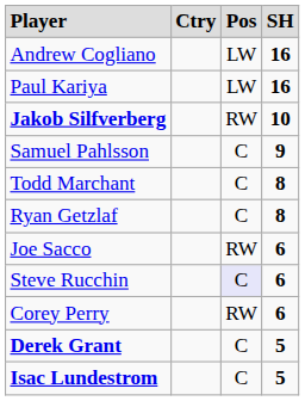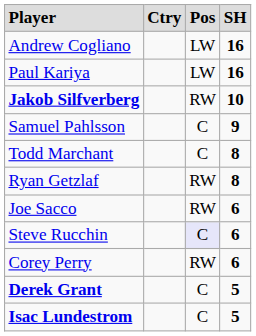Ryan Getzlaf | column 3: C -> RW
